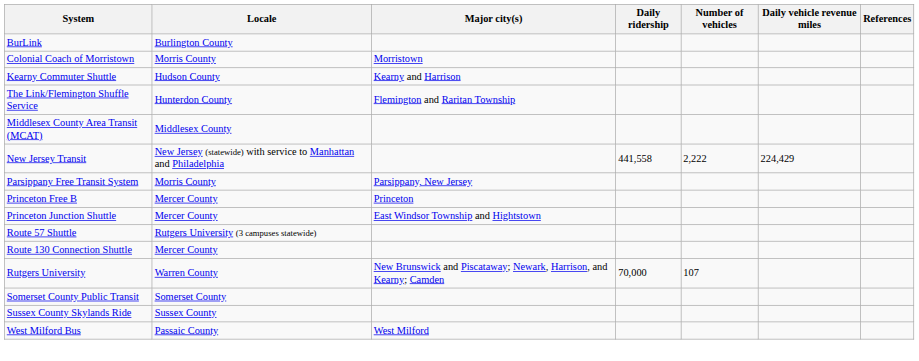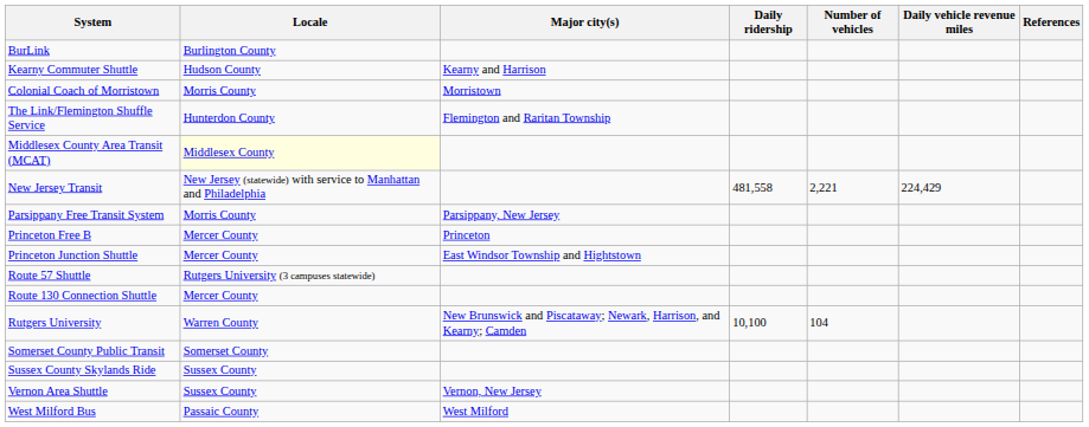rows swapped: Colonial Coach of Morristown <-> Kearny Commuter Shuttle
Middlesex County Area Transit (MCAT) | Locale: no background -> lightyellow background
New Jersey Transit | Daily ridership: 441,558 -> 481,558
New Jersey Transit | Number of vehicles: 2,222 -> 2,221
Rutgers University | Daily ridership: 70,000 -> 10,100
Rutgers University | Number of vehicles: 107 -> 104
+ row: Vernon Area Shuttle | Sussex County | Vernon, New Jersey
